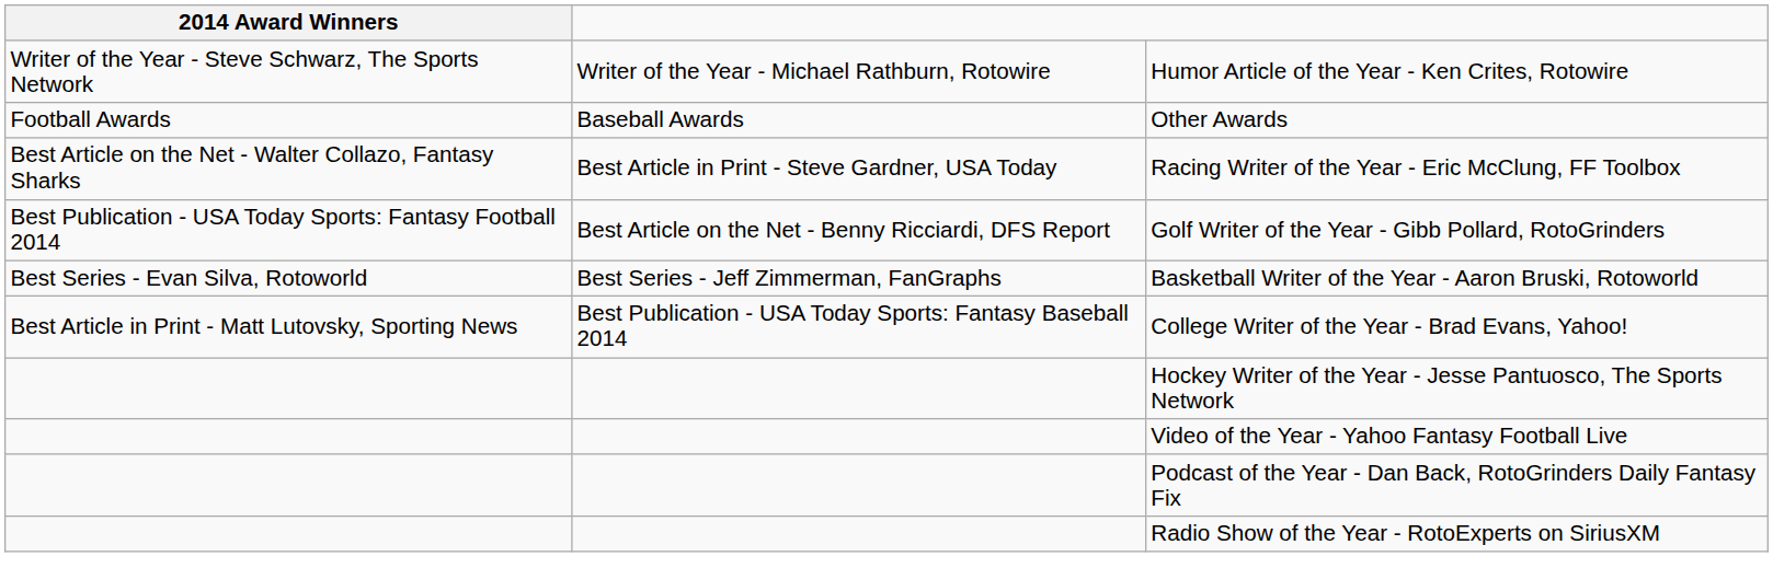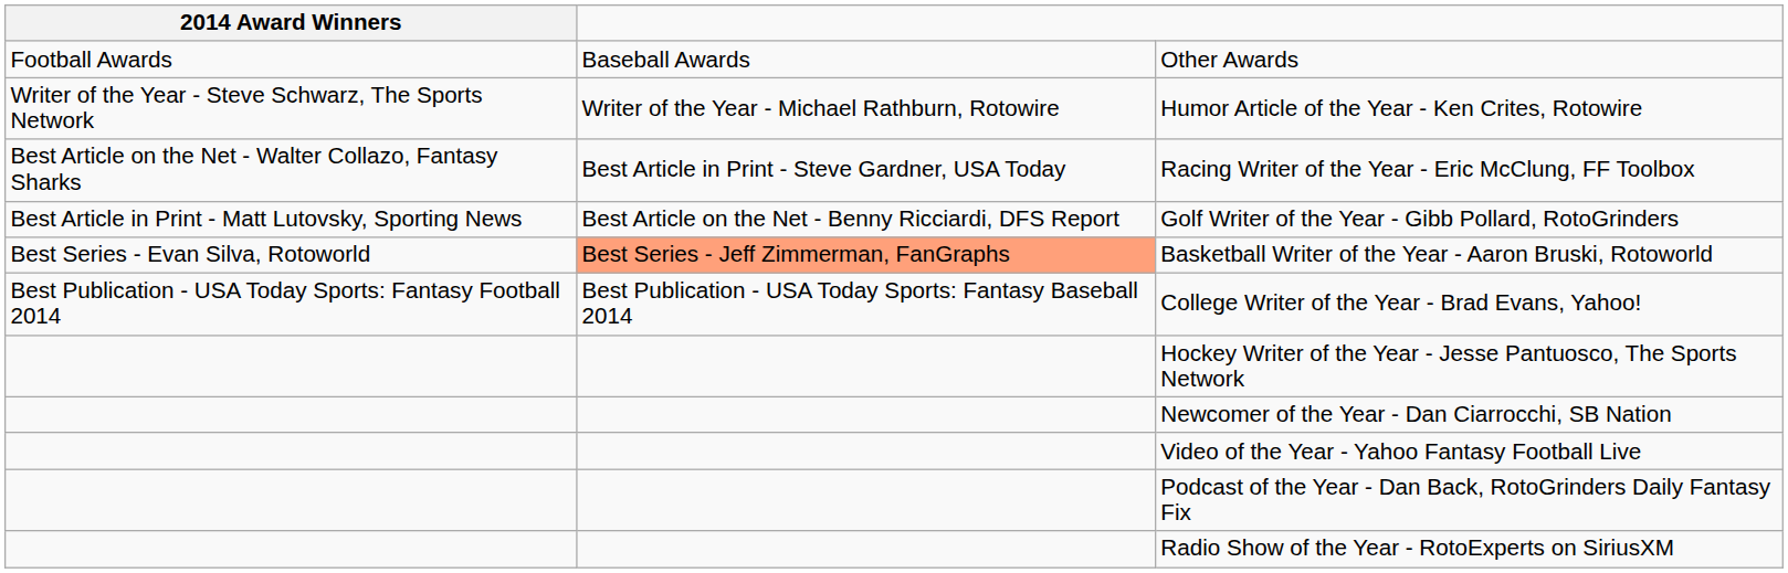rows swapped: Other Awards <-> Humor Article of the Year - Ken Crites, Rotowire
Golf Writer of the Year - Gibb Pollard, RotoGrinders | 2014 Award Winners: Best Publication - USA Today Sports: Fantasy Football 2014 -> Best Article in Print - Matt Lutovsky, Sporting News
Basketball Writer of the Year - Aaron Bruski, Rotoworld | column 2: no background -> lightsalmon background
College Writer of the Year - Brad Evans, Yahoo! | 2014 Award Winners: Best Article in Print - Matt Lutovsky, Sporting News -> Best Publication - USA Today Sports: Fantasy Football 2014
+ row: Newcomer of the Year - Dan Ciarrocchi, SB Nation
